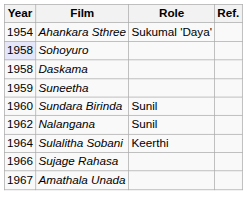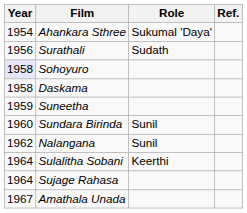+ row: 1956 | Surathali | Sudath
Sujage Rahasa | Year: 1966 -> 1964
